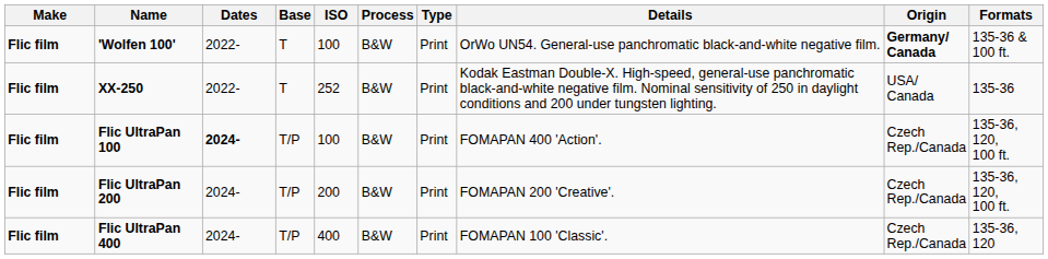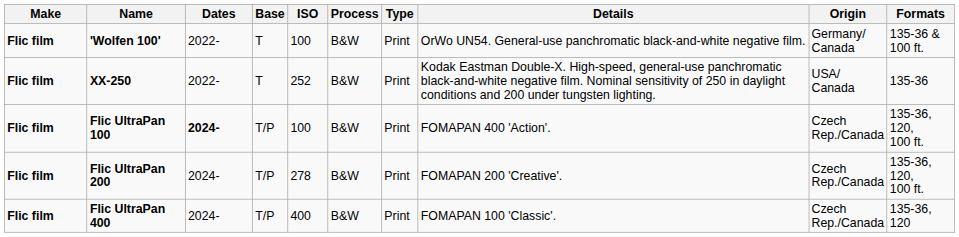'Wolfen 100' | Origin: bold -> normal
Flic UltraPan 200 | ISO: 200 -> 278
